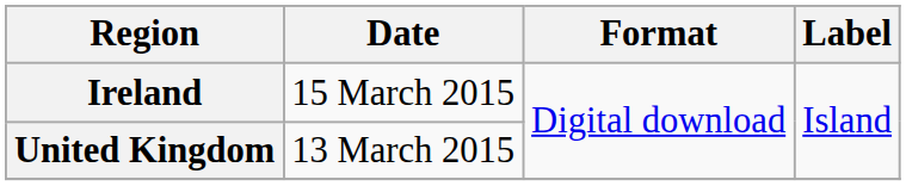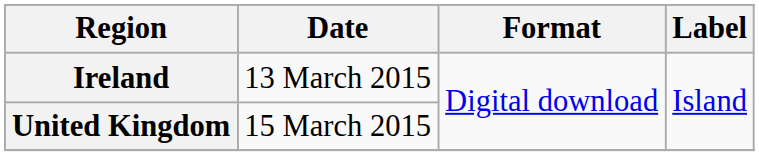Ireland | Date: 15 March 2015 -> 13 March 2015
United Kingdom | Date: 13 March 2015 -> 15 March 2015
